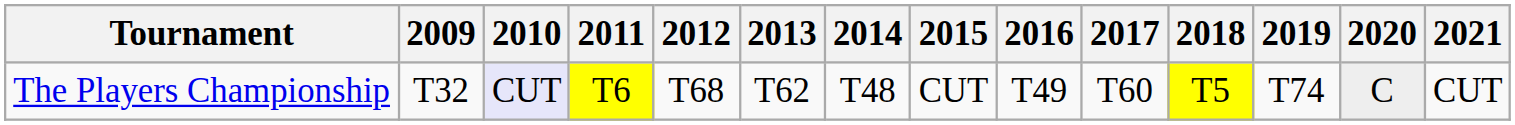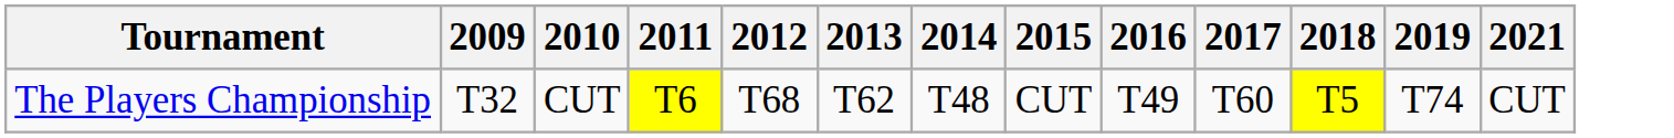- column: 2020 | C
The Players Championship | 2010: lavender background -> no background
